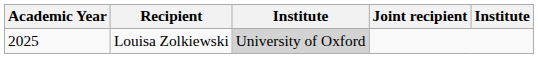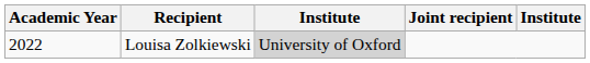Louisa Zolkiewski | Academic Year: 2025 -> 2022
